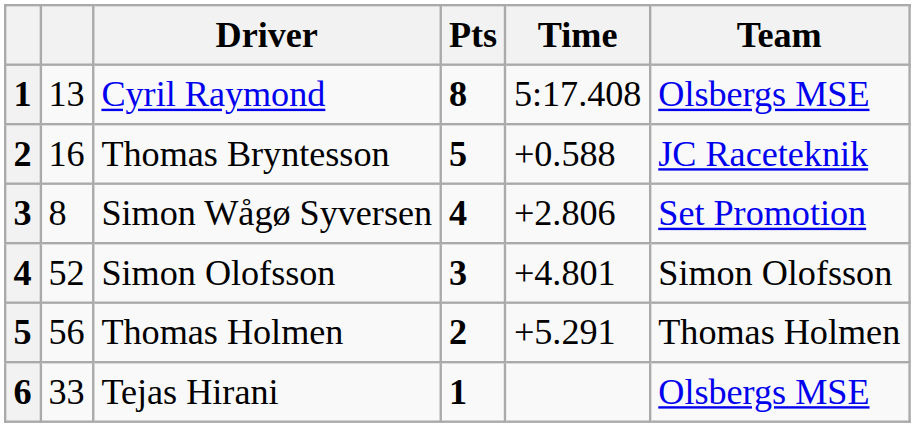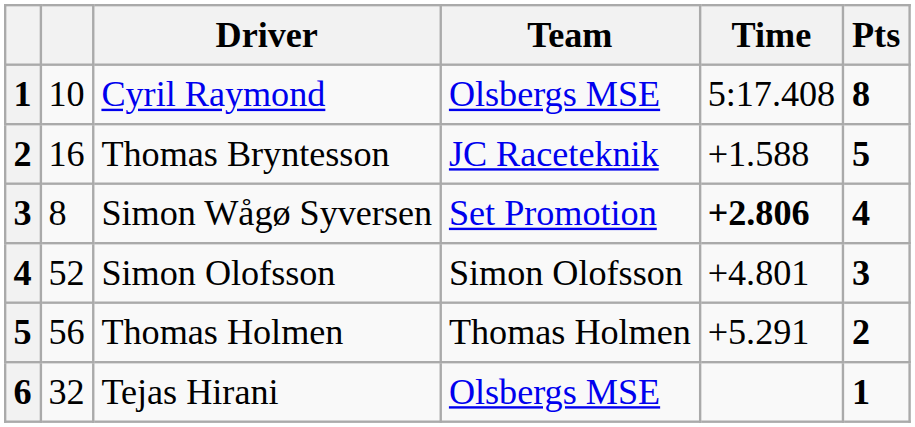columns swapped: Team <-> Pts
Cyril Raymond | column 2: 13 -> 10
Thomas Bryntesson | Time: +0.588 -> +1.588
Simon Wågø Syversen | Time: normal -> bold
Tejas Hirani | column 2: 33 -> 32
